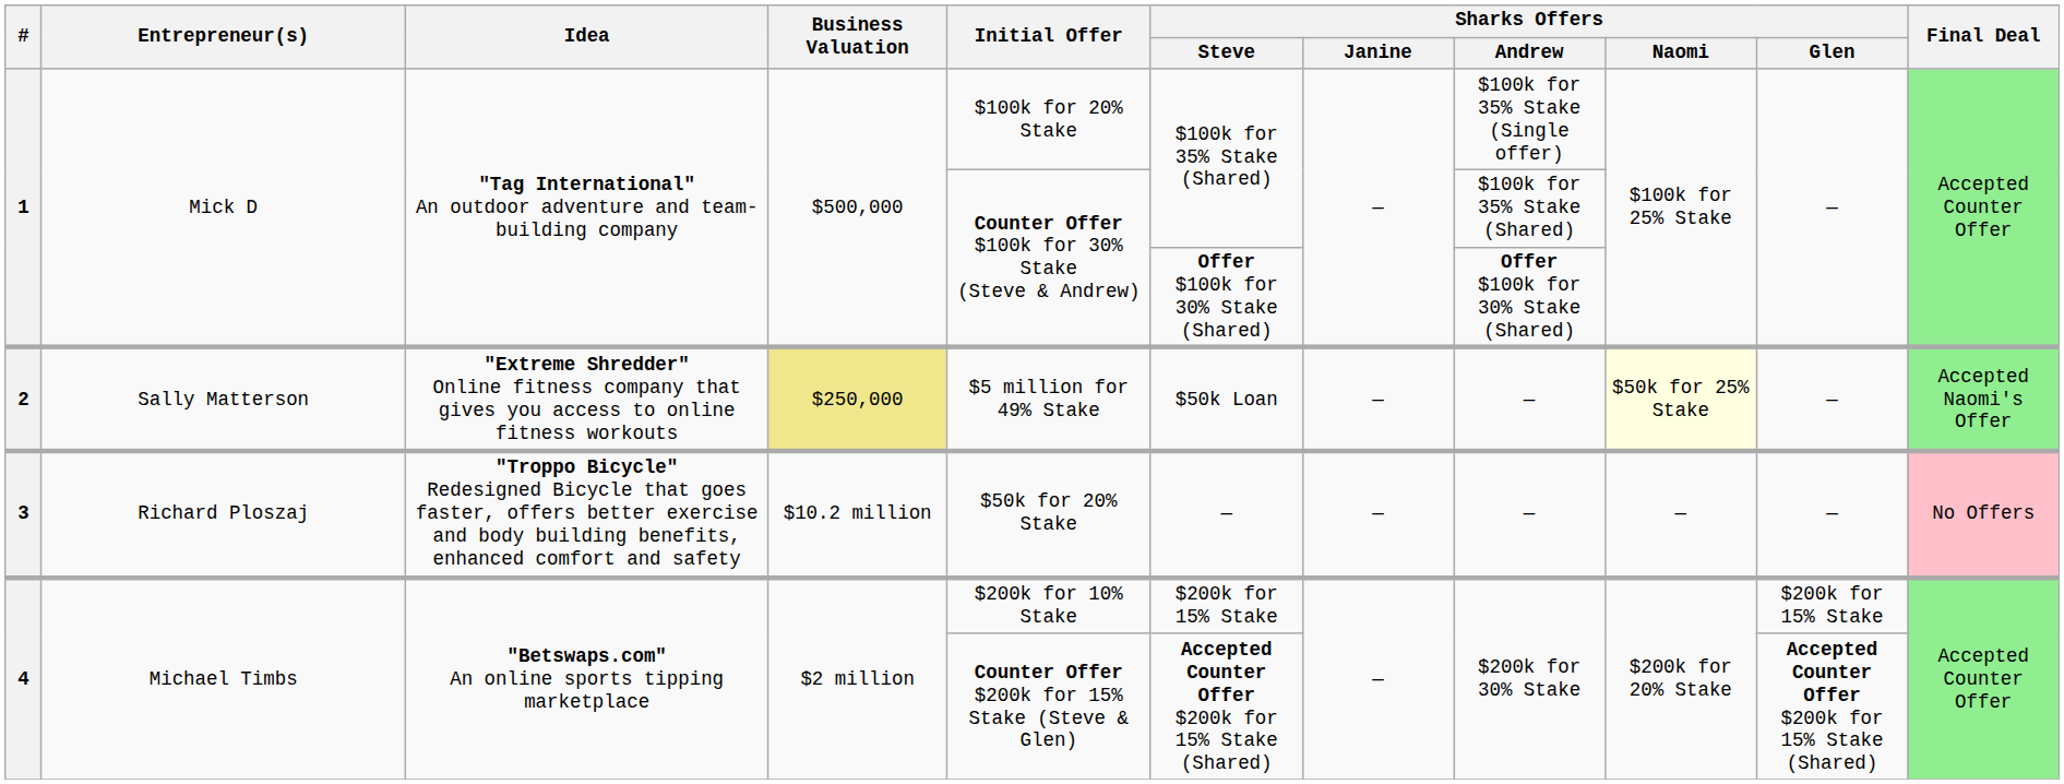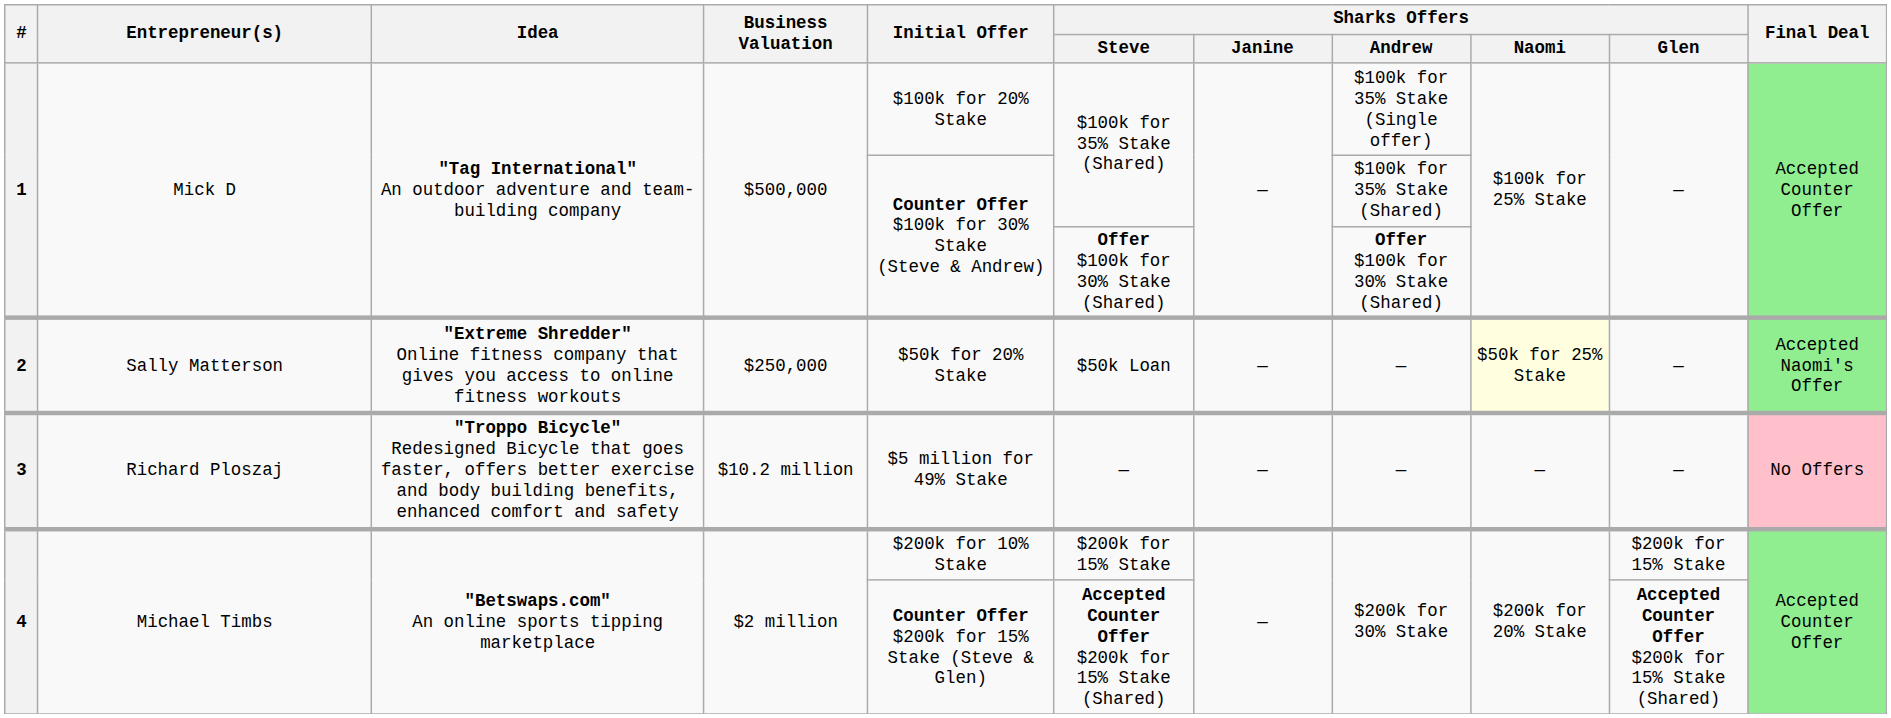2 | Business Valuation: khaki background -> no background
2 | Initial Offer: $5 million for 49% Stake -> $50k for 20% Stake
3 | Initial Offer: $50k for 20% Stake -> $5 million for 49% Stake
